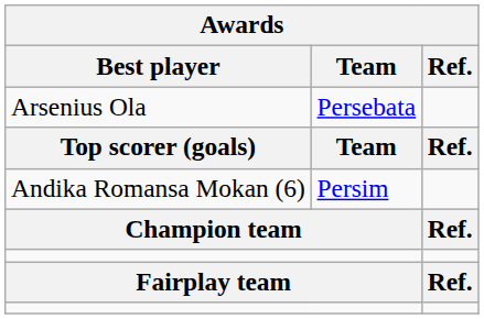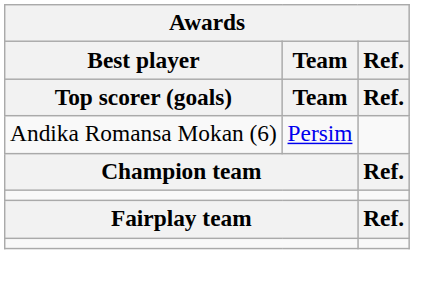- row: Arsenius Ola | Persebata
